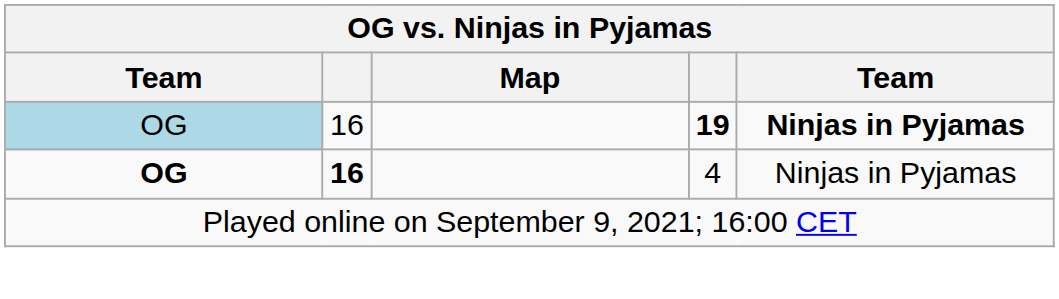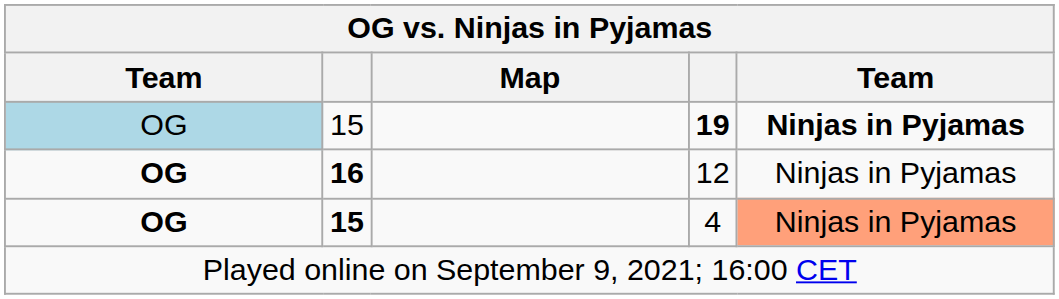19 | column 2: 16 -> 15
+ row: OG | 16 | 12 | Ninjas in Pyjamas
4 | column 2: 16 -> 15
4 | column 5: no background -> lightsalmon background
